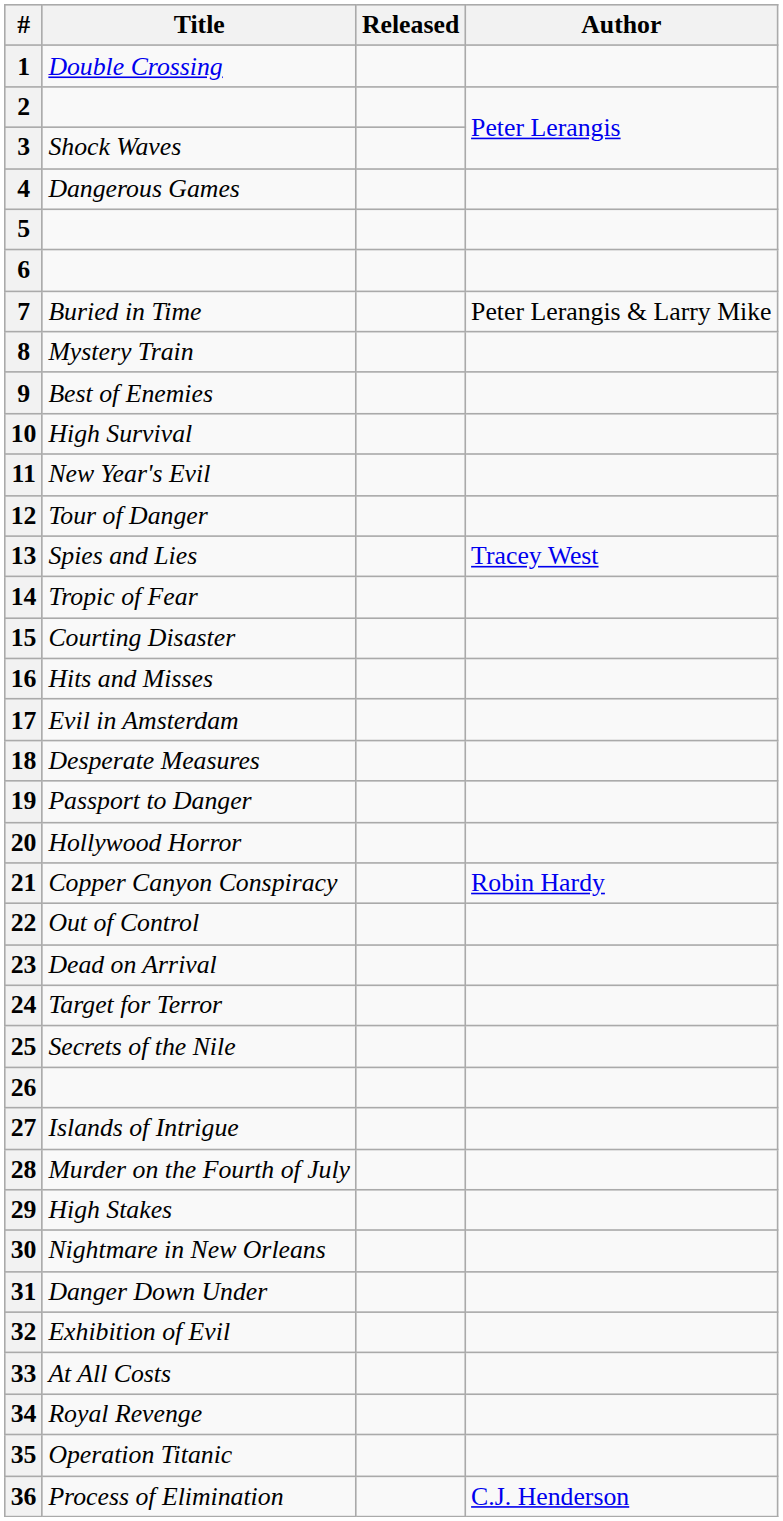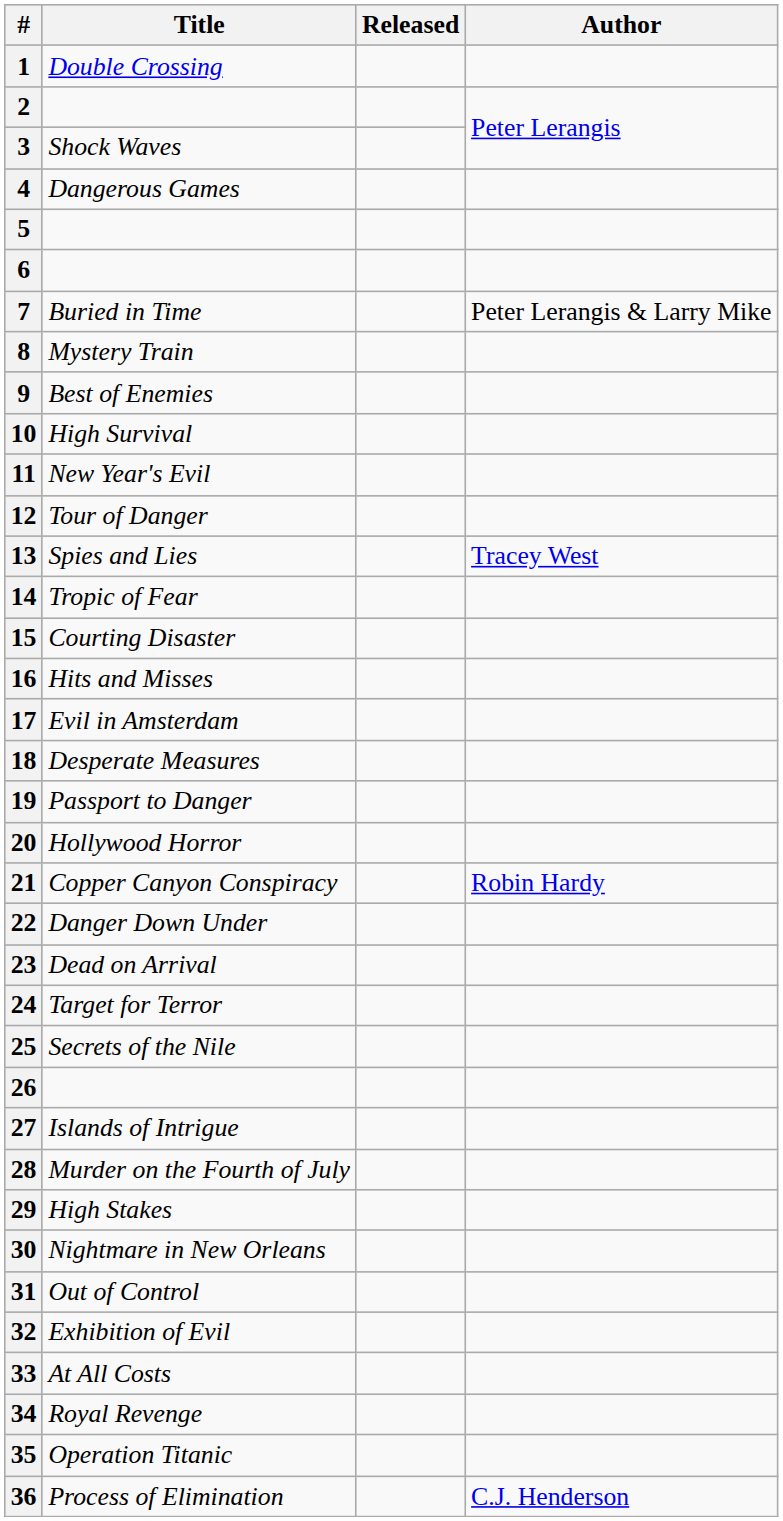22 | Title: Out of Control -> Danger Down Under
31 | Title: Danger Down Under -> Out of Control
